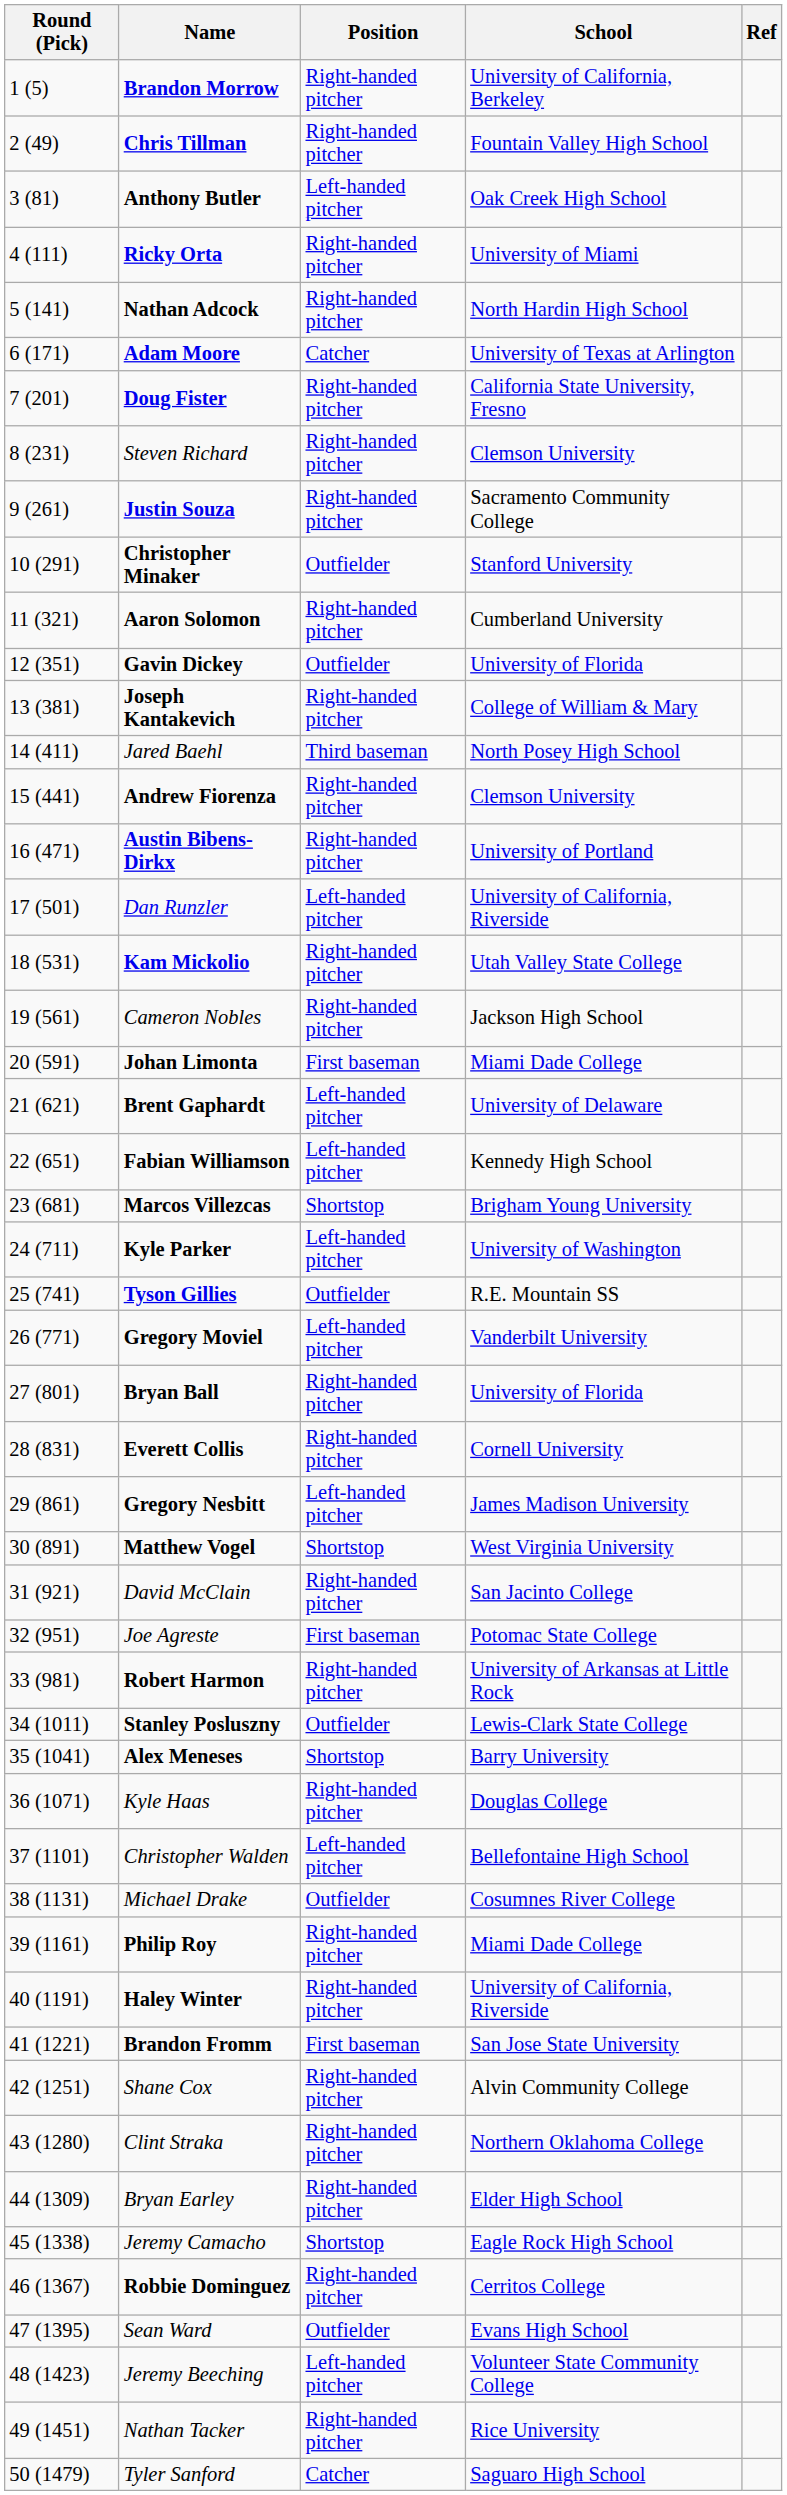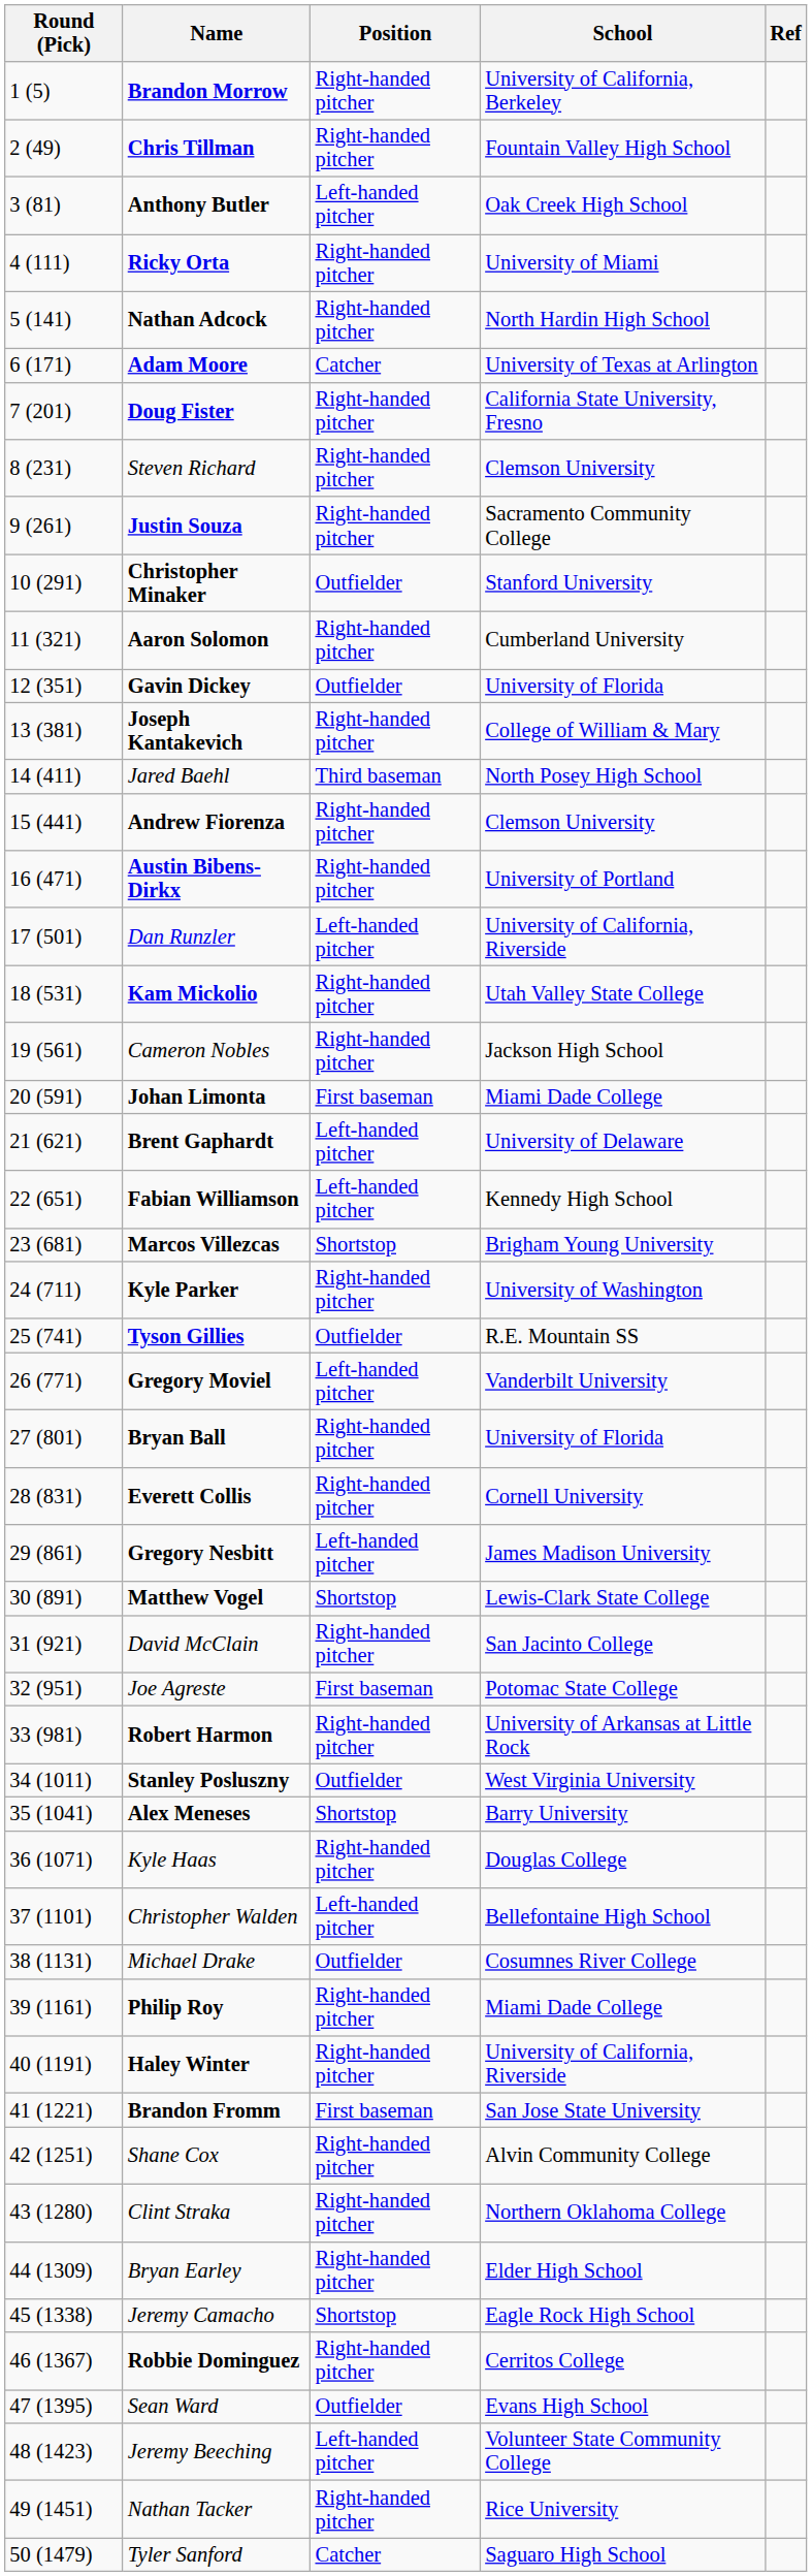Kyle Parker | Position: Left-handed pitcher -> Right-handed pitcher
Matthew Vogel | School: West Virginia University -> Lewis-Clark State College
Stanley Posluszny | School: Lewis-Clark State College -> West Virginia University
